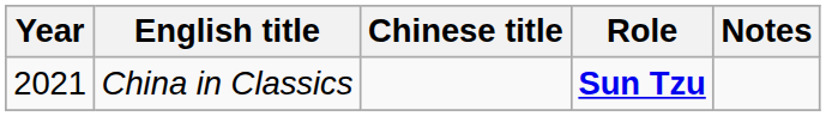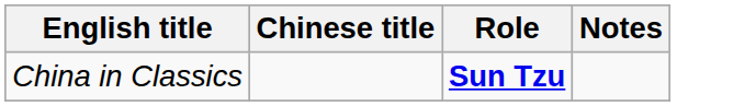- column: Year | 2021
